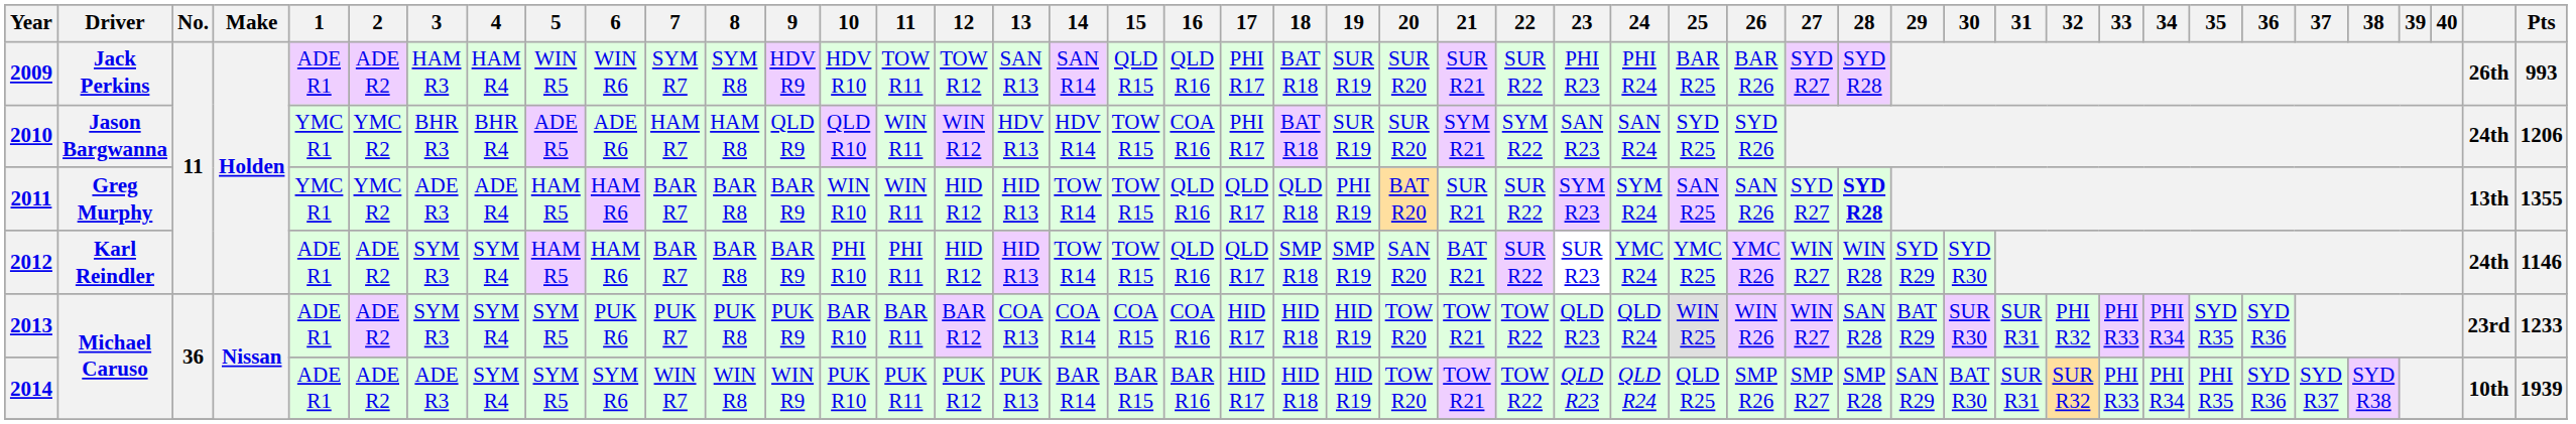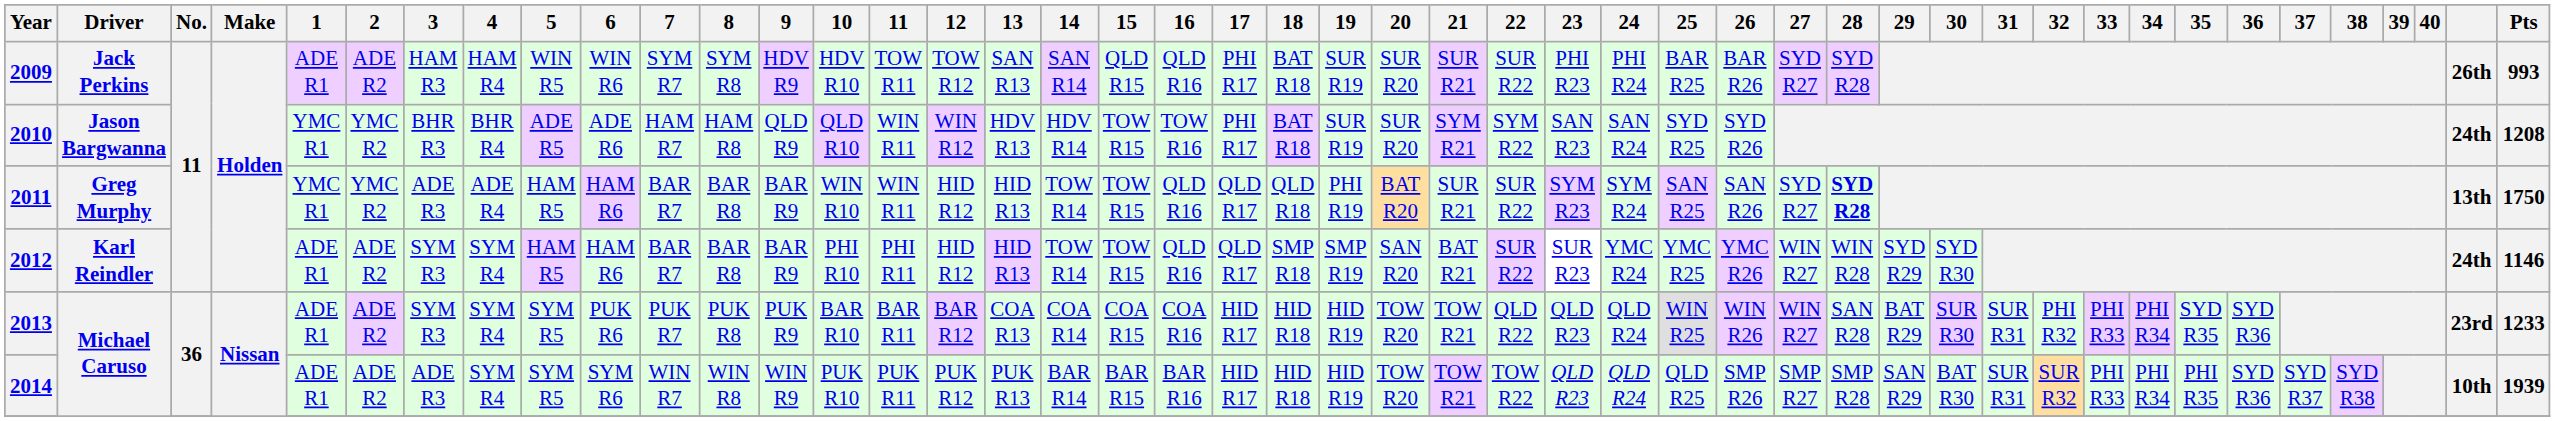2010 | 16: COA R16 -> TOW R16
2010 | Pts: 1206 -> 1208
2011 | Pts: 1355 -> 1750
2013 | 22: TOW R22 -> QLD R22
